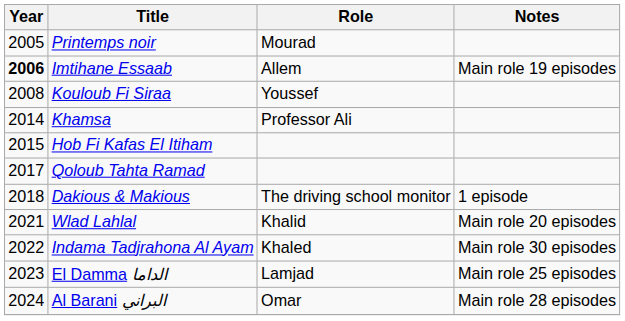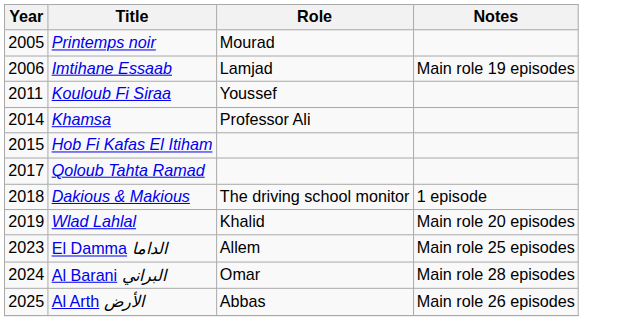Imtihane Essaab | Year: bold -> normal
Imtihane Essaab | Role: Allem -> Lamjad
Kouloub Fi Siraa | Year: 2008 -> 2011
Wlad Lahlal | Year: 2021 -> 2019
- row: 2022 | Indama Tadjrahona Al Ayam | Khaled | Main role 30 episodes
El Damma الداما | Role: Lamjad -> Allem
+ row: 2025 | Al Arth الأرض | Abbas | Main role 26 episodes
